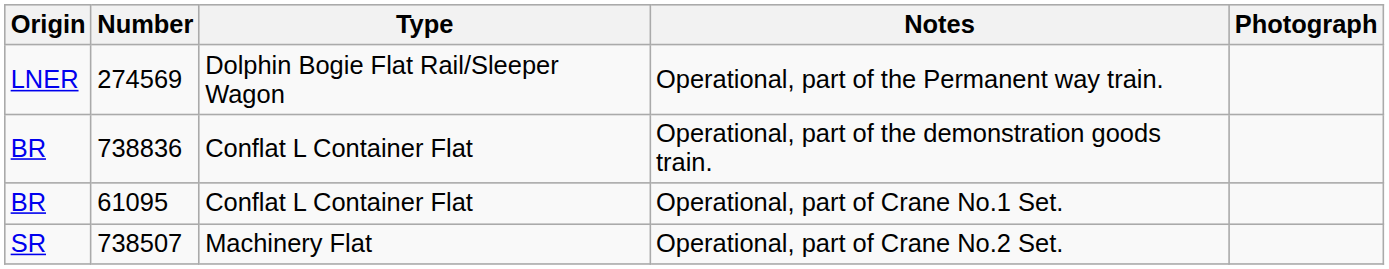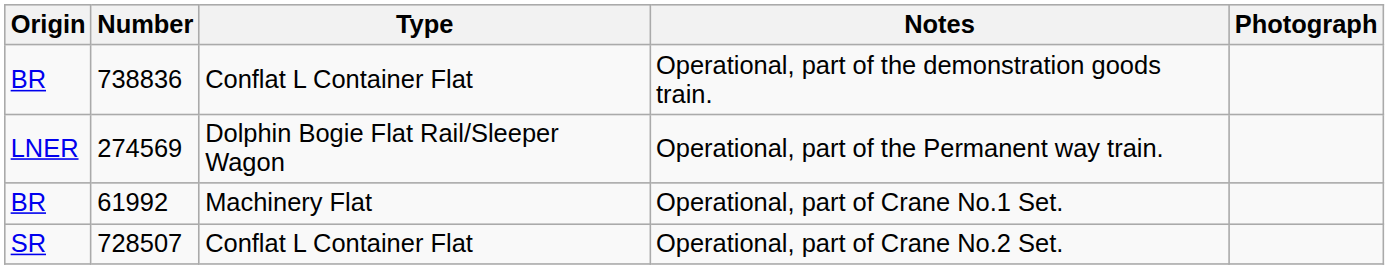rows swapped: Operational, part of the Permanent way train. <-> Operational, part of the demonstration goods train.
Operational, part of Crane No.1 Set. | Number: 61095 -> 61992
Operational, part of Crane No.1 Set. | Type: Conflat L Container Flat -> Machinery Flat
Operational, part of Crane No.2 Set. | Number: 738507 -> 728507
Operational, part of Crane No.2 Set. | Type: Machinery Flat -> Conflat L Container Flat
